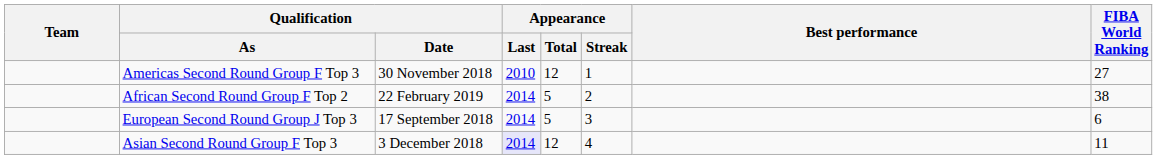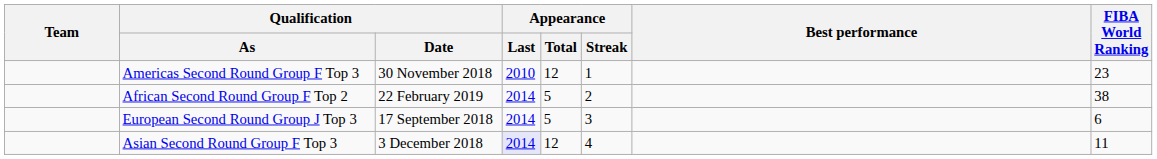Americas Second Round Group F Top 3 | FIBA World Ranking: 27 -> 23
